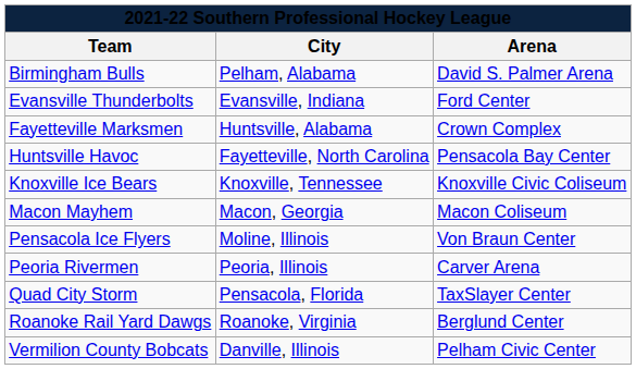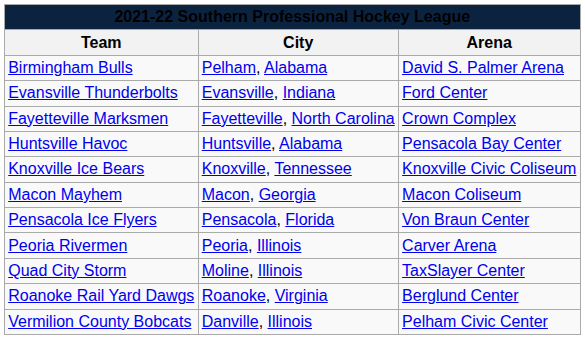Fayetteville Marksmen | City: Huntsville, Alabama -> Fayetteville, North Carolina
Huntsville Havoc | City: Fayetteville, North Carolina -> Huntsville, Alabama
Pensacola Ice Flyers | City: Moline, Illinois -> Pensacola, Florida
Quad City Storm | City: Pensacola, Florida -> Moline, Illinois
